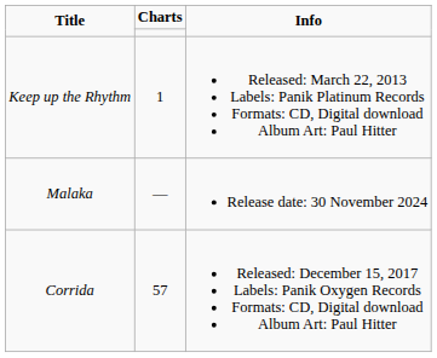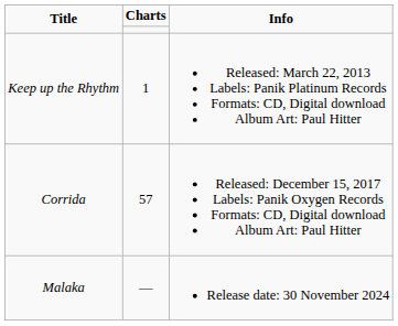rows swapped: Corrida <-> Malaka
